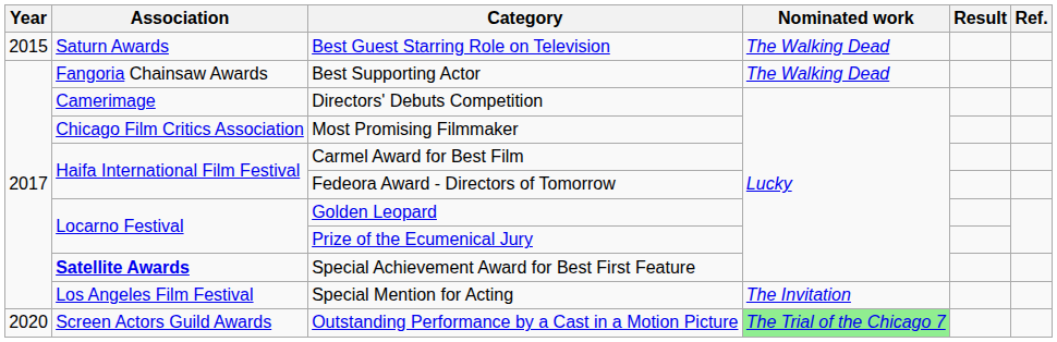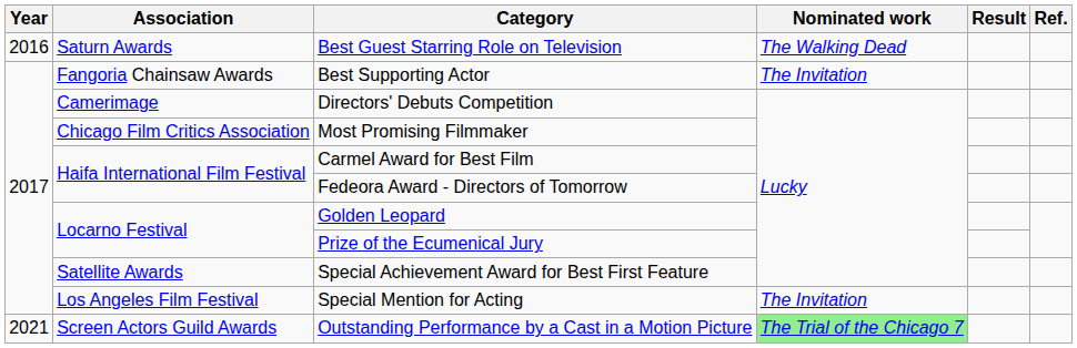Best Guest Starring Role on Television | Year: 2015 -> 2016
Best Supporting Actor | Nominated work: The Walking Dead -> The Invitation
Special Achievement Award for Best First Feature | Association: bold -> normal
Outstanding Performance by a Cast in a Motion Picture | Year: 2020 -> 2021
